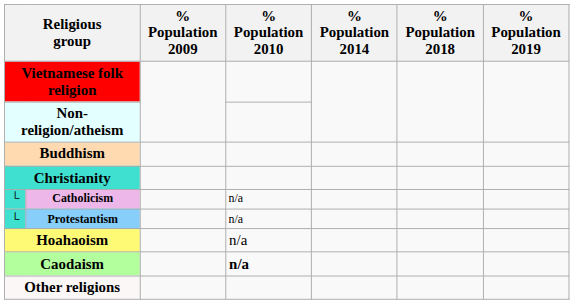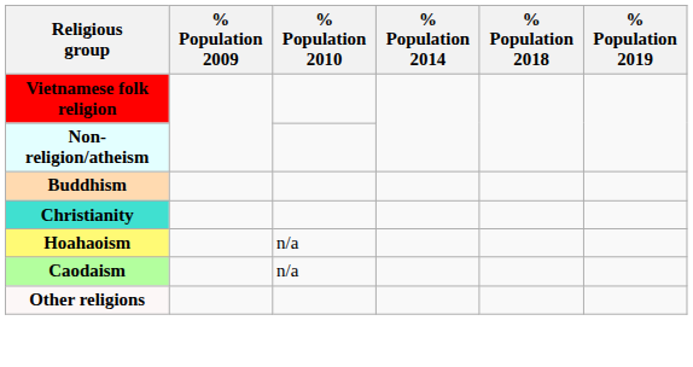- row: └ | Catholicism | n/a
- row: └ | Protestantism | n/a
Caodaism | % Population 2010: bold -> normal
